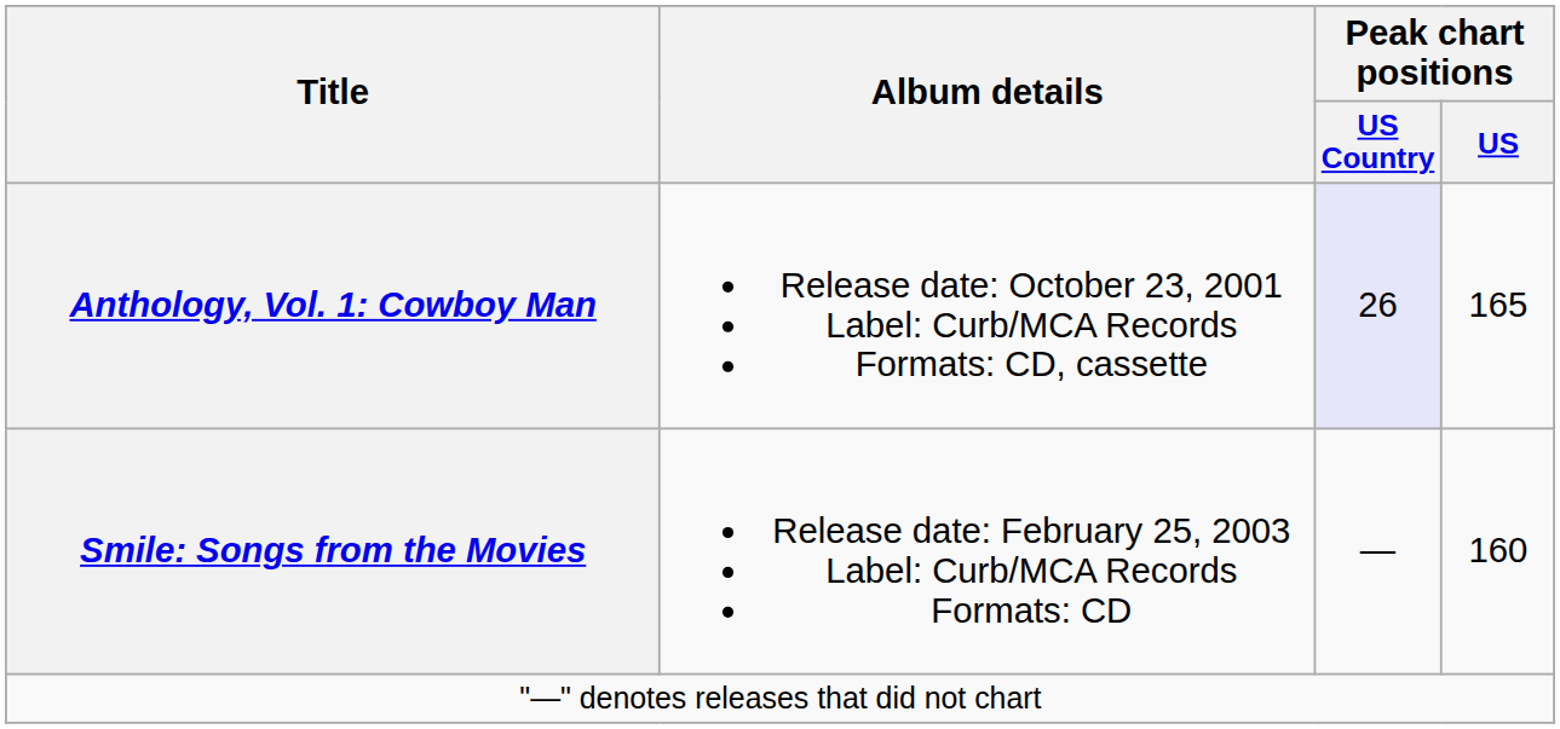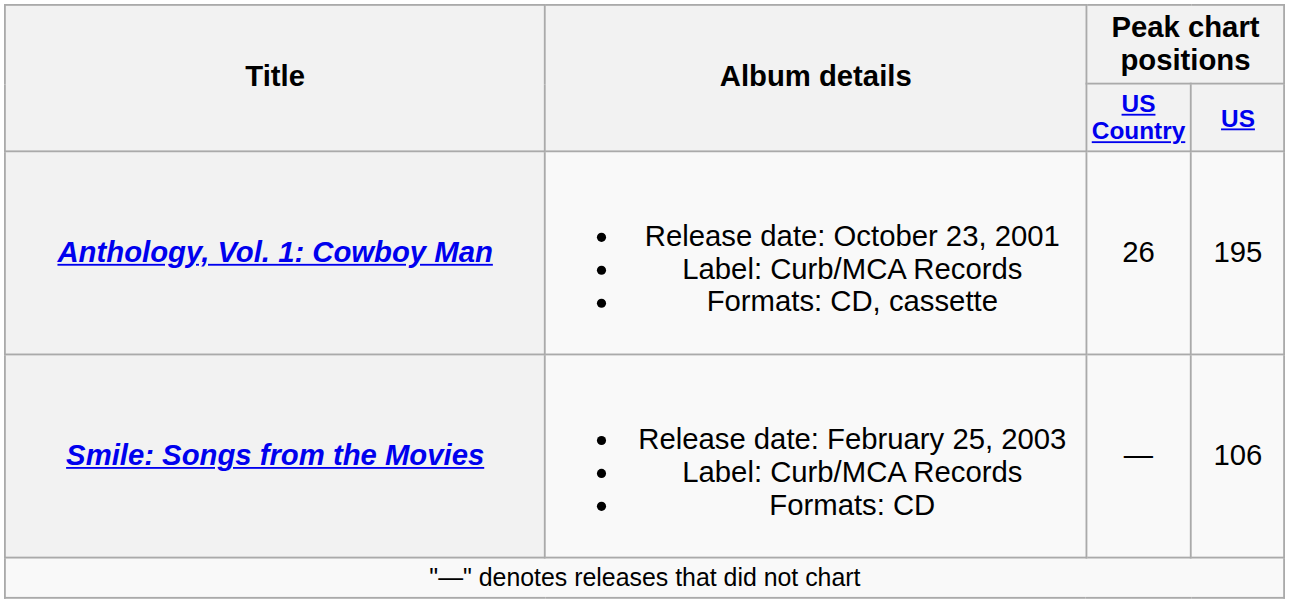Anthology, Vol. 1: Cowboy Man | Peak chart positions / US Country: lavender background -> no background
Anthology, Vol. 1: Cowboy Man | Peak chart positions / US: 165 -> 195
Smile: Songs from the Movies | Peak chart positions / US: 160 -> 106
